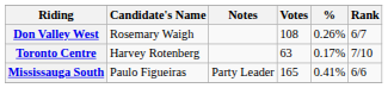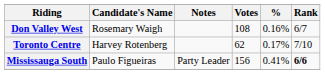Don Valley West | %: 0.26% -> 0.16%
Toronto Centre | Votes: 63 -> 62
Mississauga South | Votes: 165 -> 156
Mississauga South | Rank: normal -> bold
